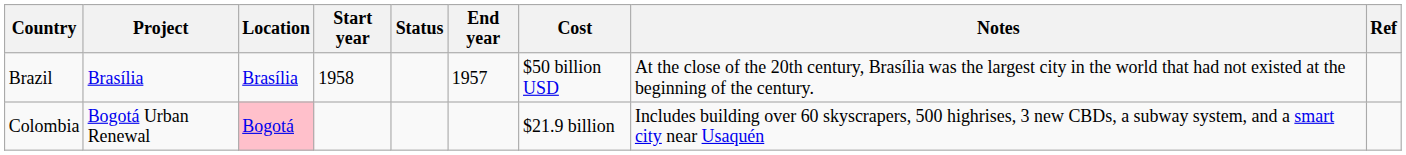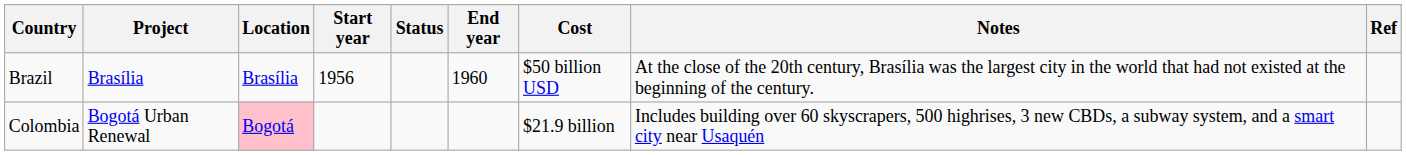Brazil | Start year: 1958 -> 1956
Brazil | End year: 1957 -> 1960
